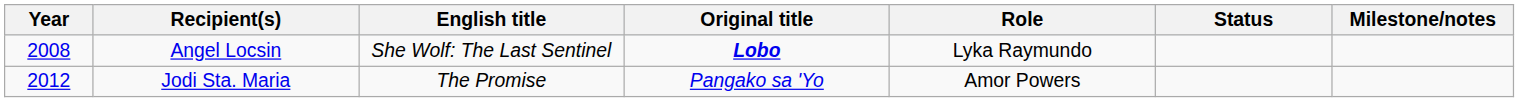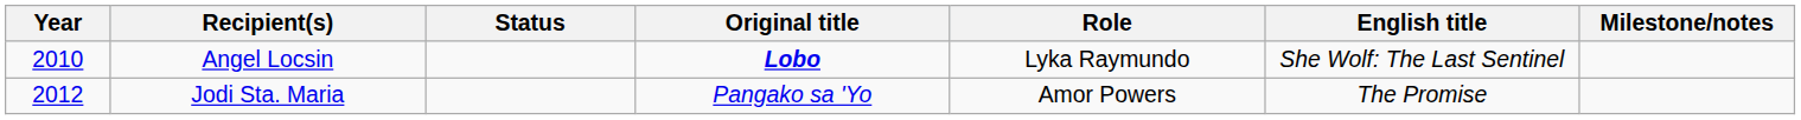columns swapped: English title <-> Status
Angel Locsin | Year: 2008 -> 2010
